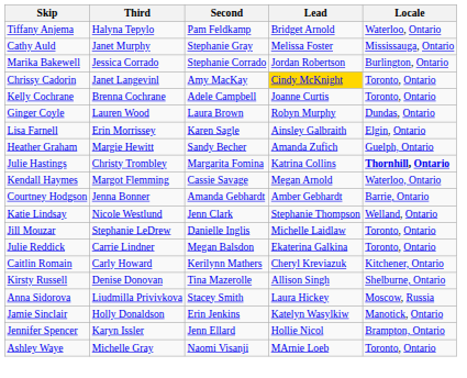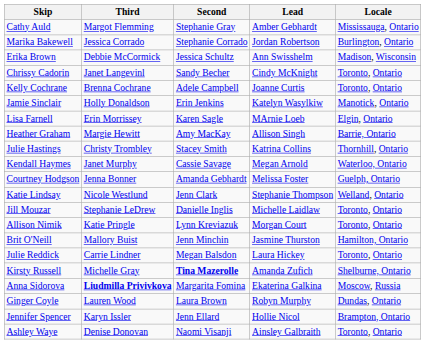- row: Tiffany Anjema | Halyna Tepylo | Pam Feldkamp | Bridget Arnold | Waterloo, Ontario
Cathy Auld | Third: Janet Murphy -> Margot Flemming
Cathy Auld | Lead: Melissa Foster -> Amber Gebhardt
+ row: Erika Brown | Debbie McCormick | Jessica Schultz | Ann Swisshelm | Madison, Wisconsin
Chrissy Cadorin | Second: Amy MacKay -> Sandy Becher
Chrissy Cadorin | Lead: gold background -> no background
rows swapped: Ginger Coyle <-> Jamie Sinclair
Lisa Farnell | Lead: Ainsley Galbraith -> MArnie Loeb
Heather Graham | Second: Sandy Becher -> Amy MacKay
Heather Graham | Lead: Amanda Zufich -> Allison Singh
Heather Graham | Locale: Guelph, Ontario -> Barrie, Ontario
Julie Hastings | Second: Margarita Fomina -> Stacey Smith
Julie Hastings | Locale: bold -> normal
Kendall Haymes | Third: Margot Flemming -> Janet Murphy
Courtney Hodgson | Lead: Amber Gebhardt -> Melissa Foster
Courtney Hodgson | Locale: Barrie, Ontario -> Guelph, Ontario
+ row: Allison Nimik | Katie Pringle | Lynn Kreviazuk | Morgan Court | Toronto, Ontario
+ row: Brit O'Neill | Mallory Buist | Jenn Minchin | Jasmine Thurston | Hamilton, Ontario
Julie Reddick | Lead: Ekaterina Galkina -> Laura Hickey
- row: Caitlin Romain | Carly Howard | Kerilynn Mathers | Cheryl Kreviazuk | Kitchener, Ontario
Kirsty Russell | Third: Denise Donovan -> Michelle Gray
Kirsty Russell | Second: normal -> bold
Kirsty Russell | Lead: Allison Singh -> Amanda Zufich
Anna Sidorova | Third: normal -> bold
Anna Sidorova | Second: Stacey Smith -> Margarita Fomina
Anna Sidorova | Lead: Laura Hickey -> Ekaterina Galkina
Ashley Waye | Third: Michelle Gray -> Denise Donovan
Ashley Waye | Lead: MArnie Loeb -> Ainsley Galbraith
